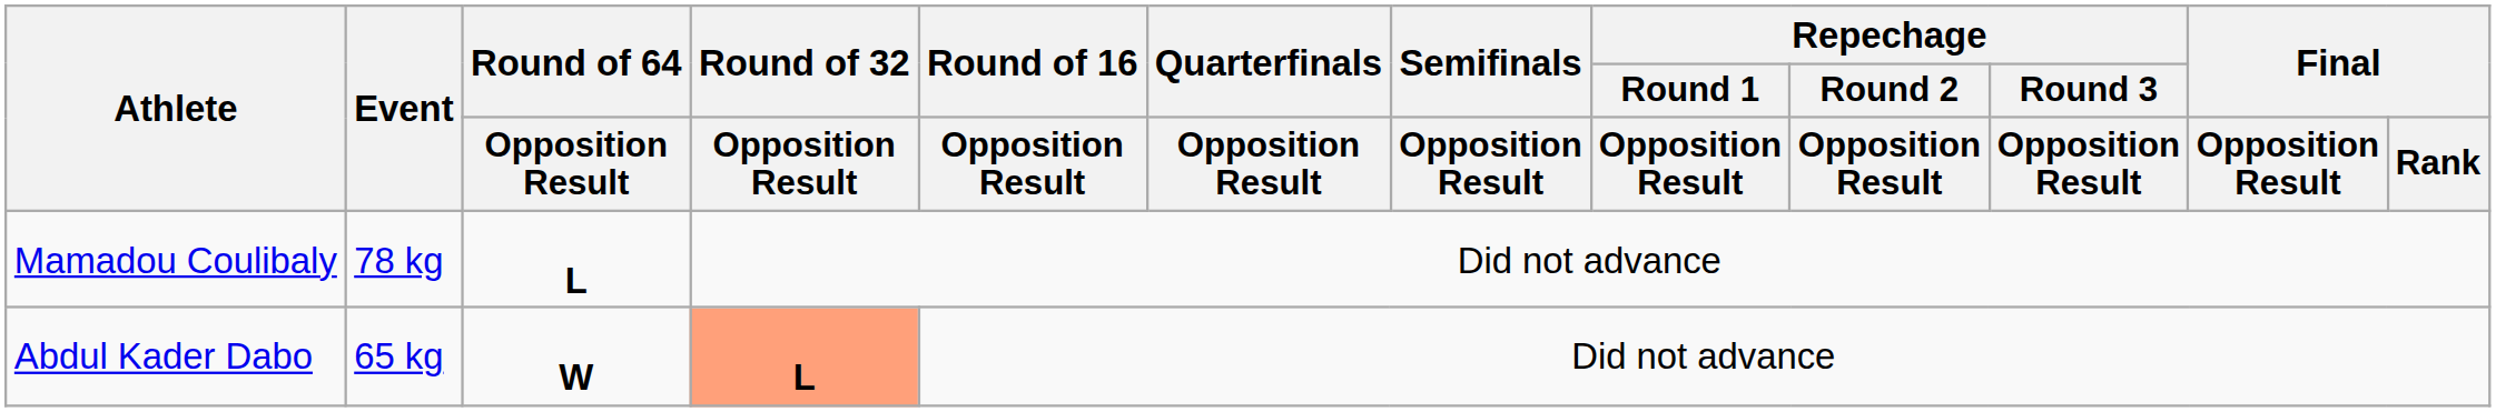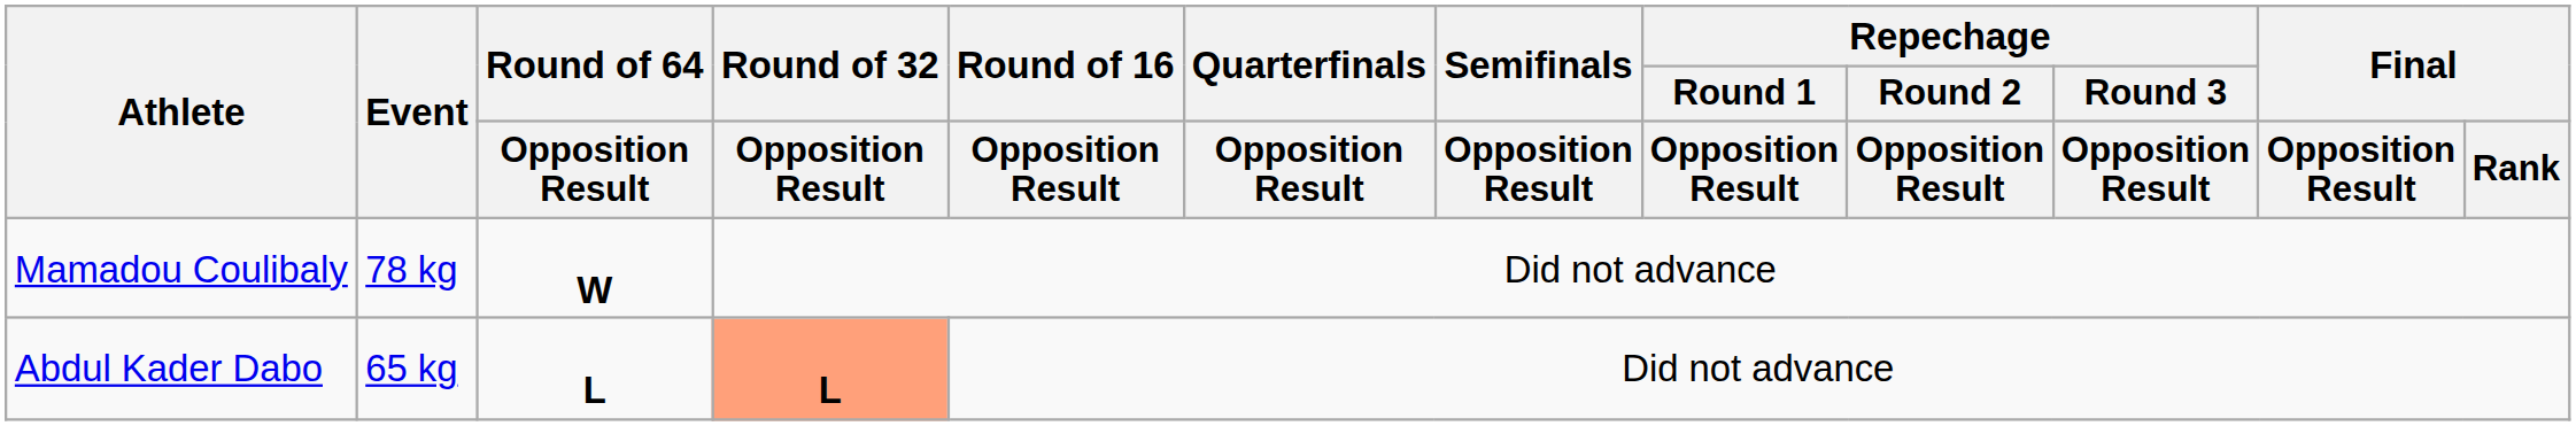Mamadou Coulibaly | Round of 64 / Opposition Result: L -> W
Abdul Kader Dabo | Round of 64 / Opposition Result: W -> L
